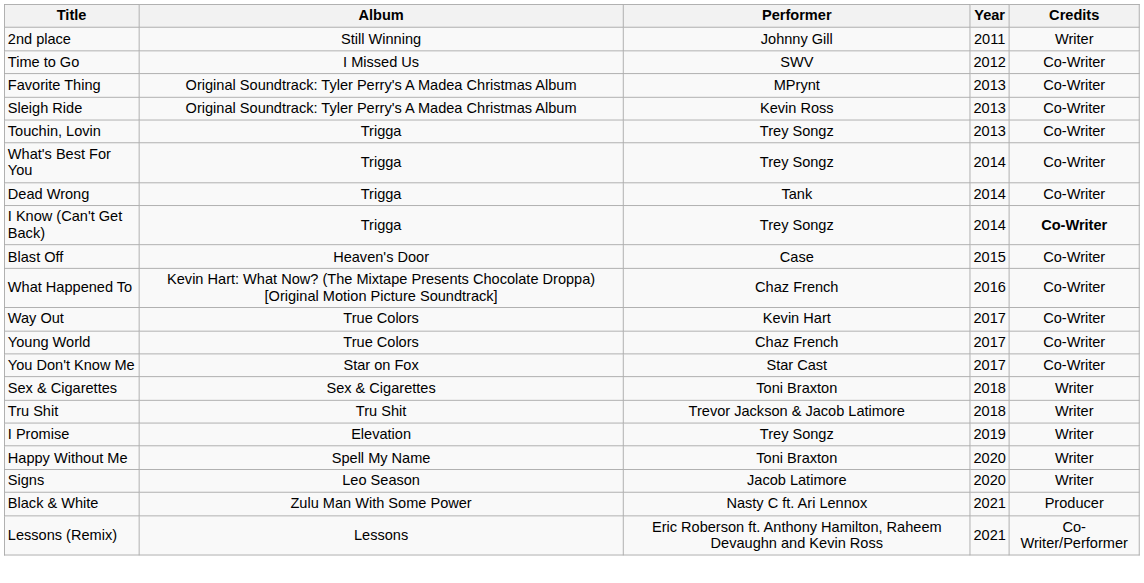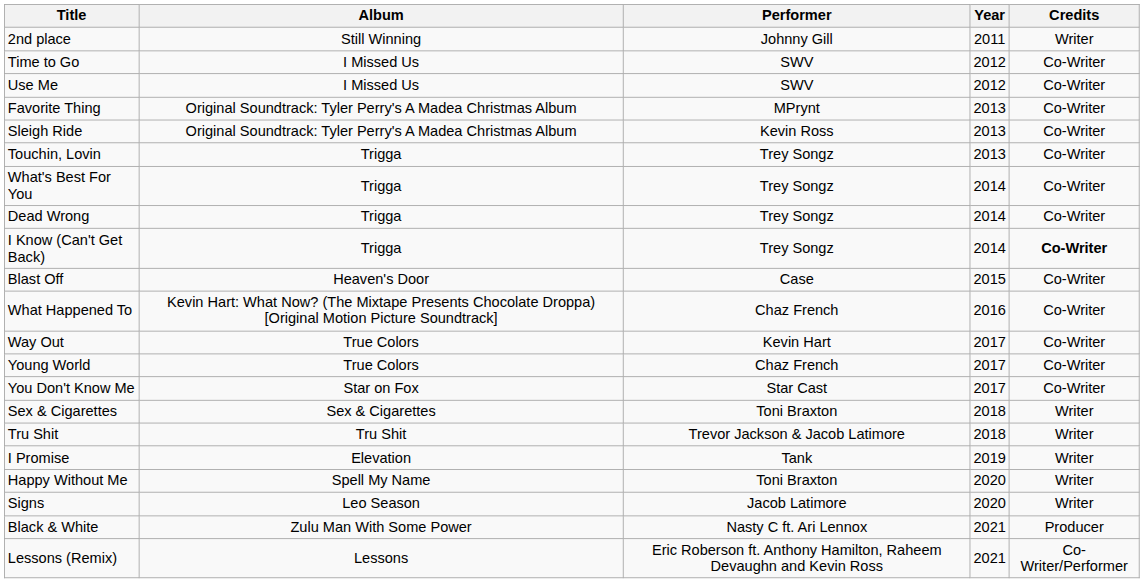+ row: Use Me | I Missed Us | SWV | 2012 | Co-Writer
Dead Wrong | Performer: Tank -> Trey Songz
I Promise | Performer: Trey Songz -> Tank
